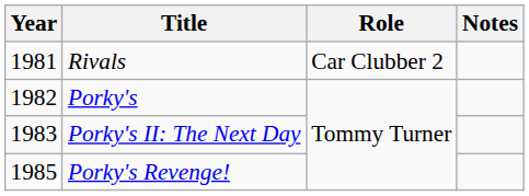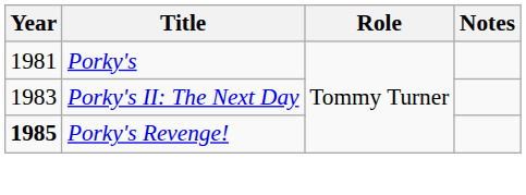- row: 1981 | Rivals | Car Clubber 2
Porky's | Year: 1982 -> 1981
Porky's Revenge! | Year: normal -> bold
